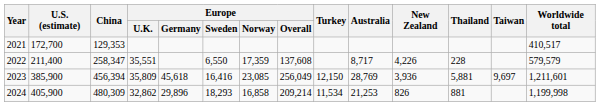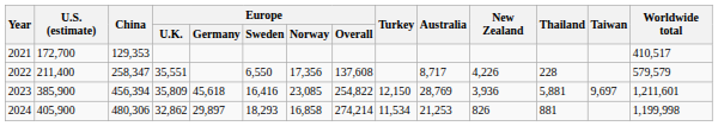2022 | Europe / Norway: 17,359 -> 17,356
2023 | Europe / Overall: 256,049 -> 254,822
2024 | China: 480,309 -> 480,306
2024 | Europe / Germany: 29,896 -> 29,897
2024 | Europe / Overall: 209,214 -> 274,214
